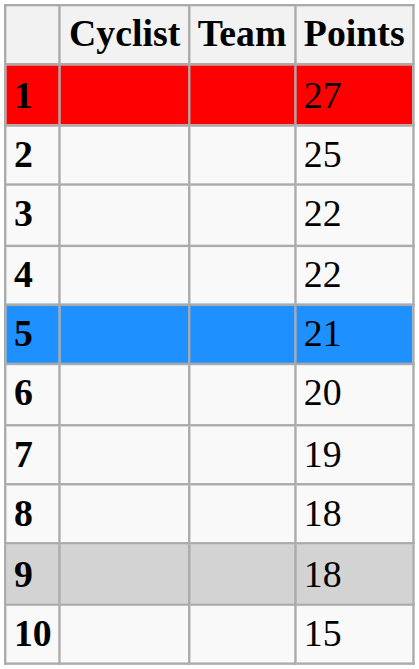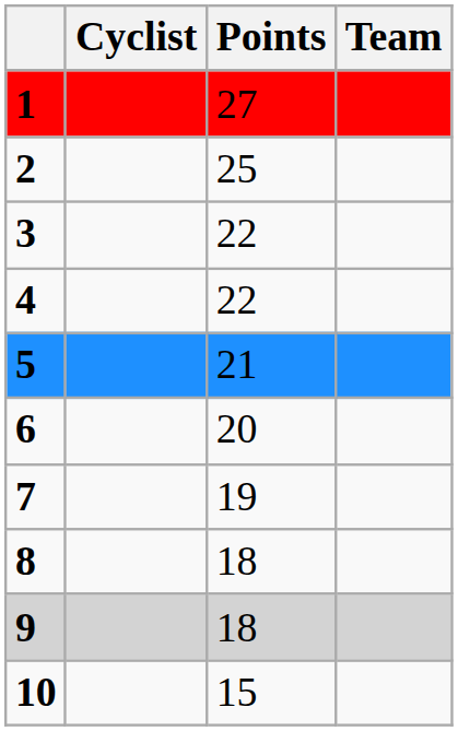columns swapped: Team <-> Points
